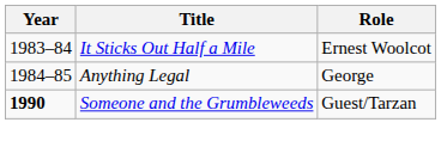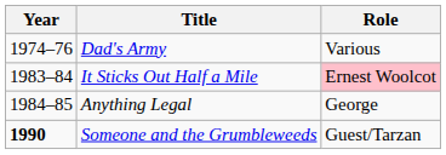+ row: 1974–76 | Dad's Army | Various
It Sticks Out Half a Mile | Role: no background -> pink background
